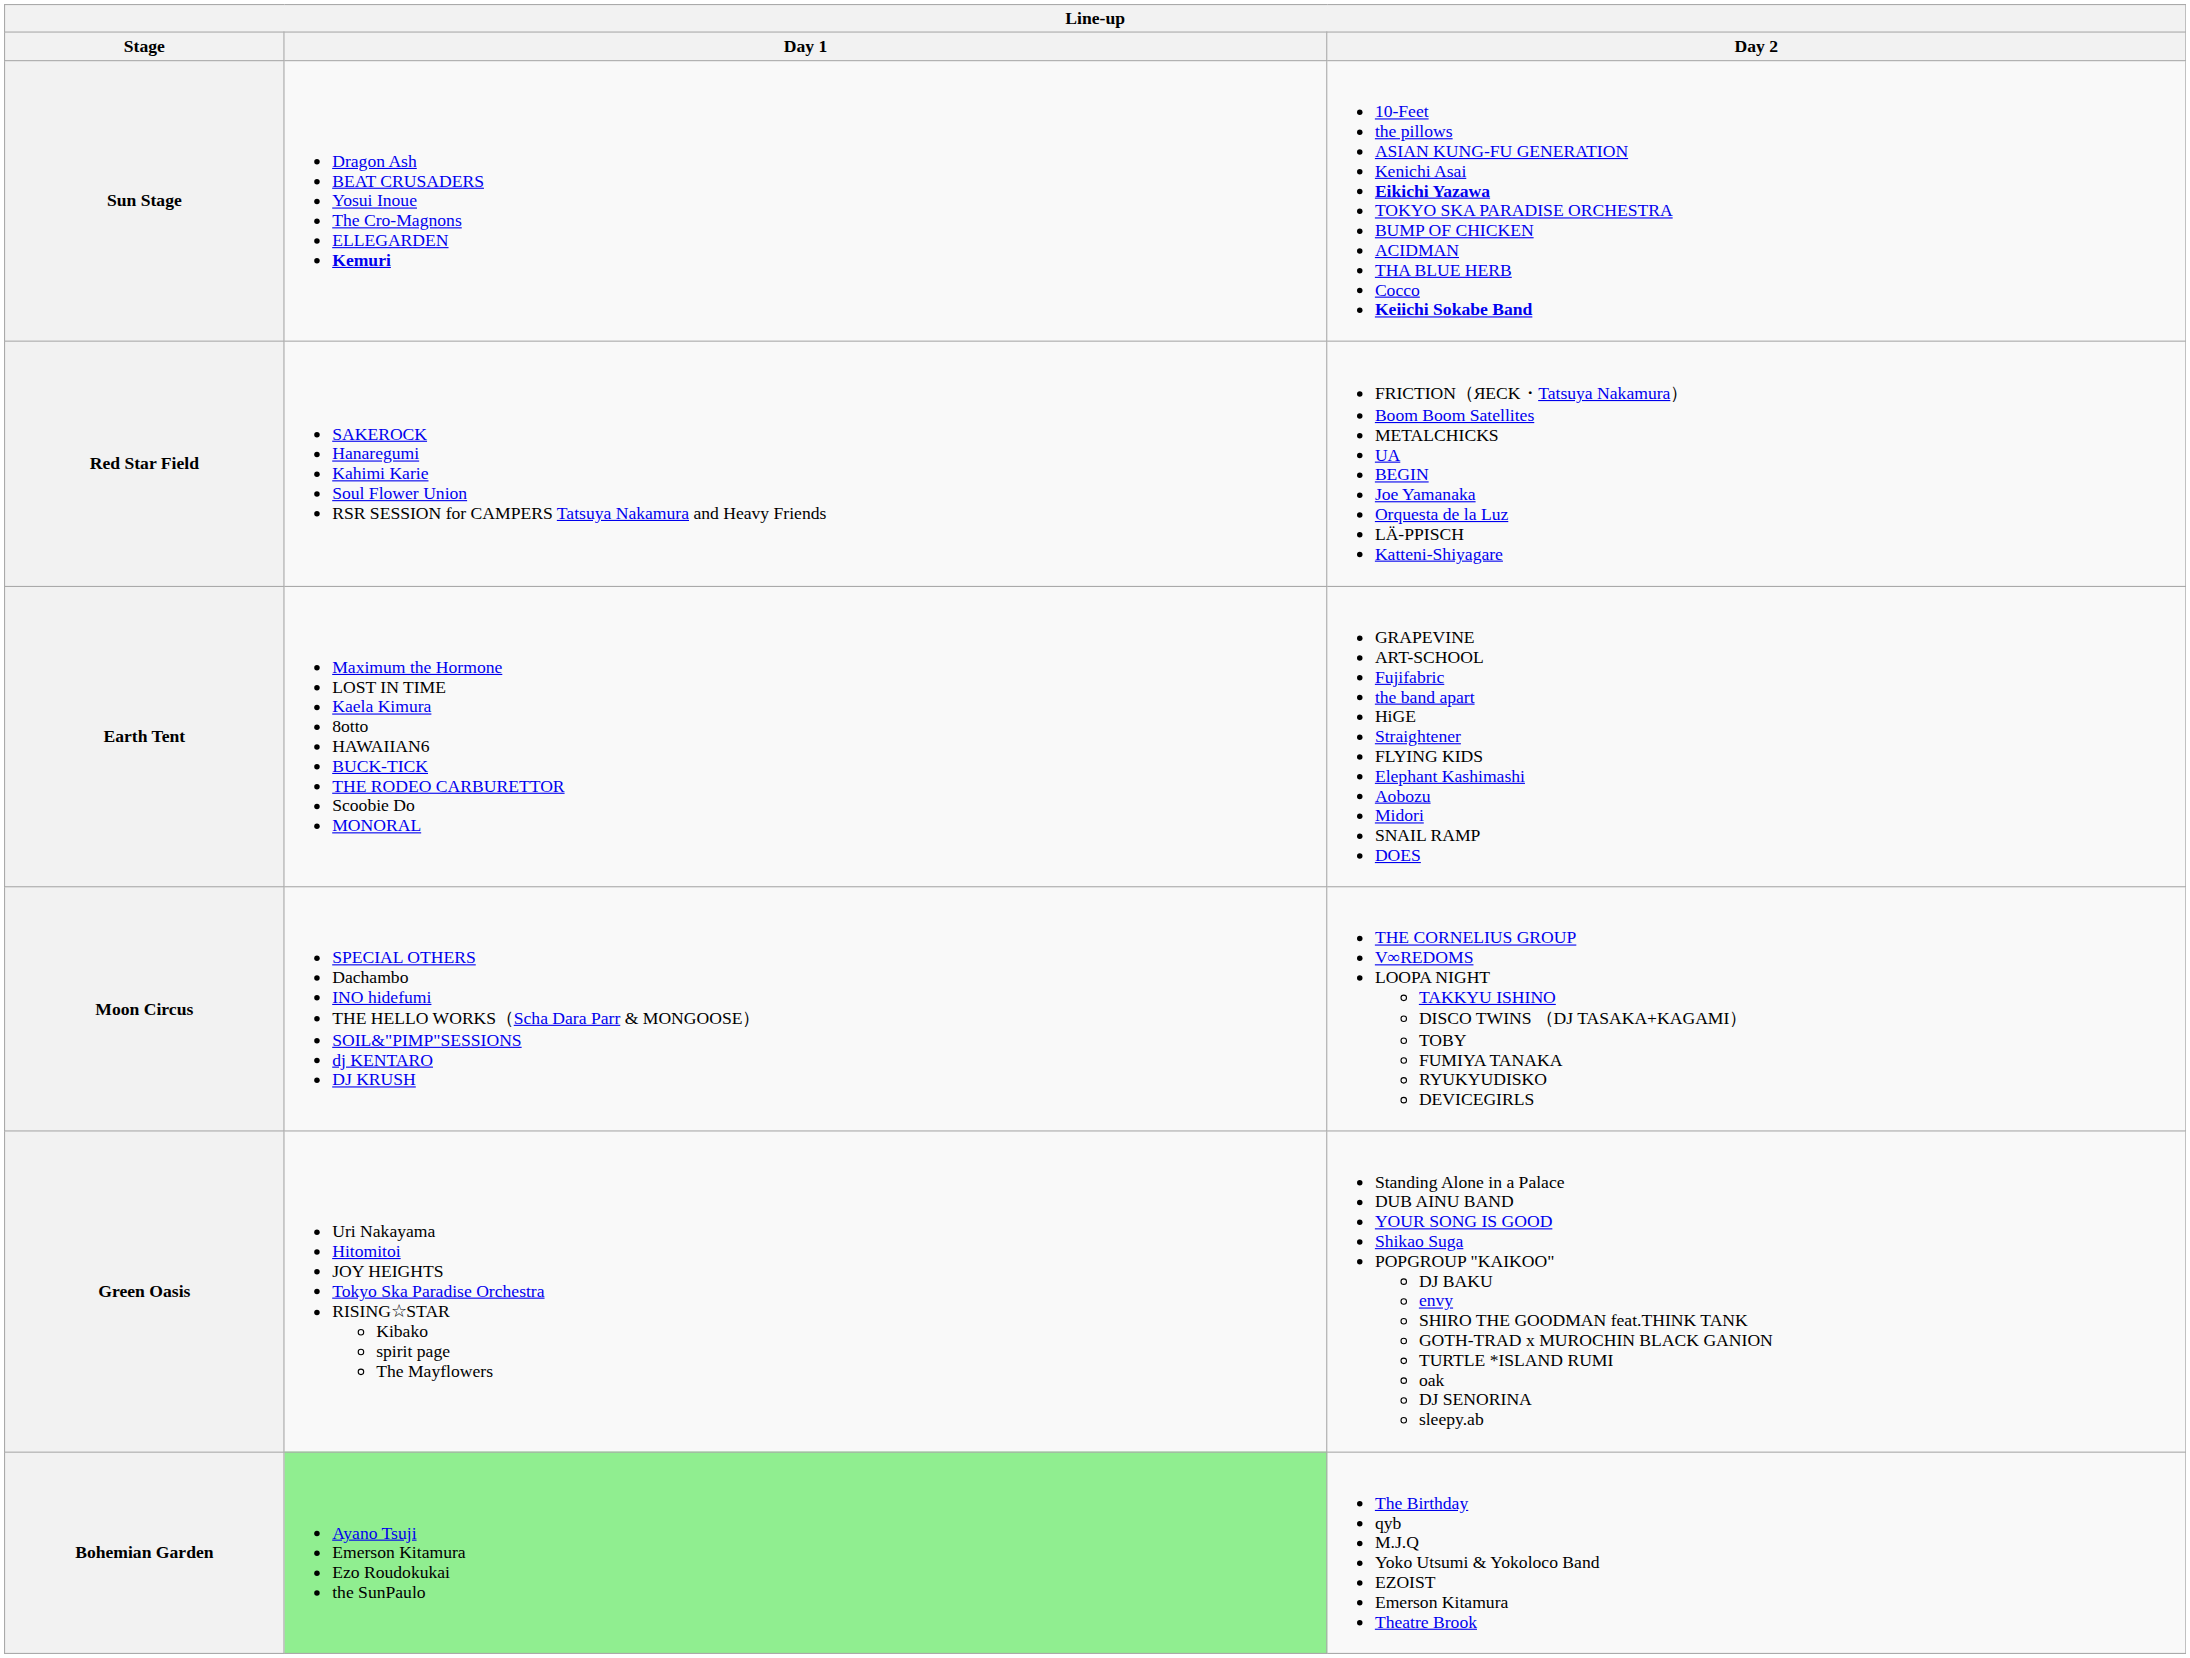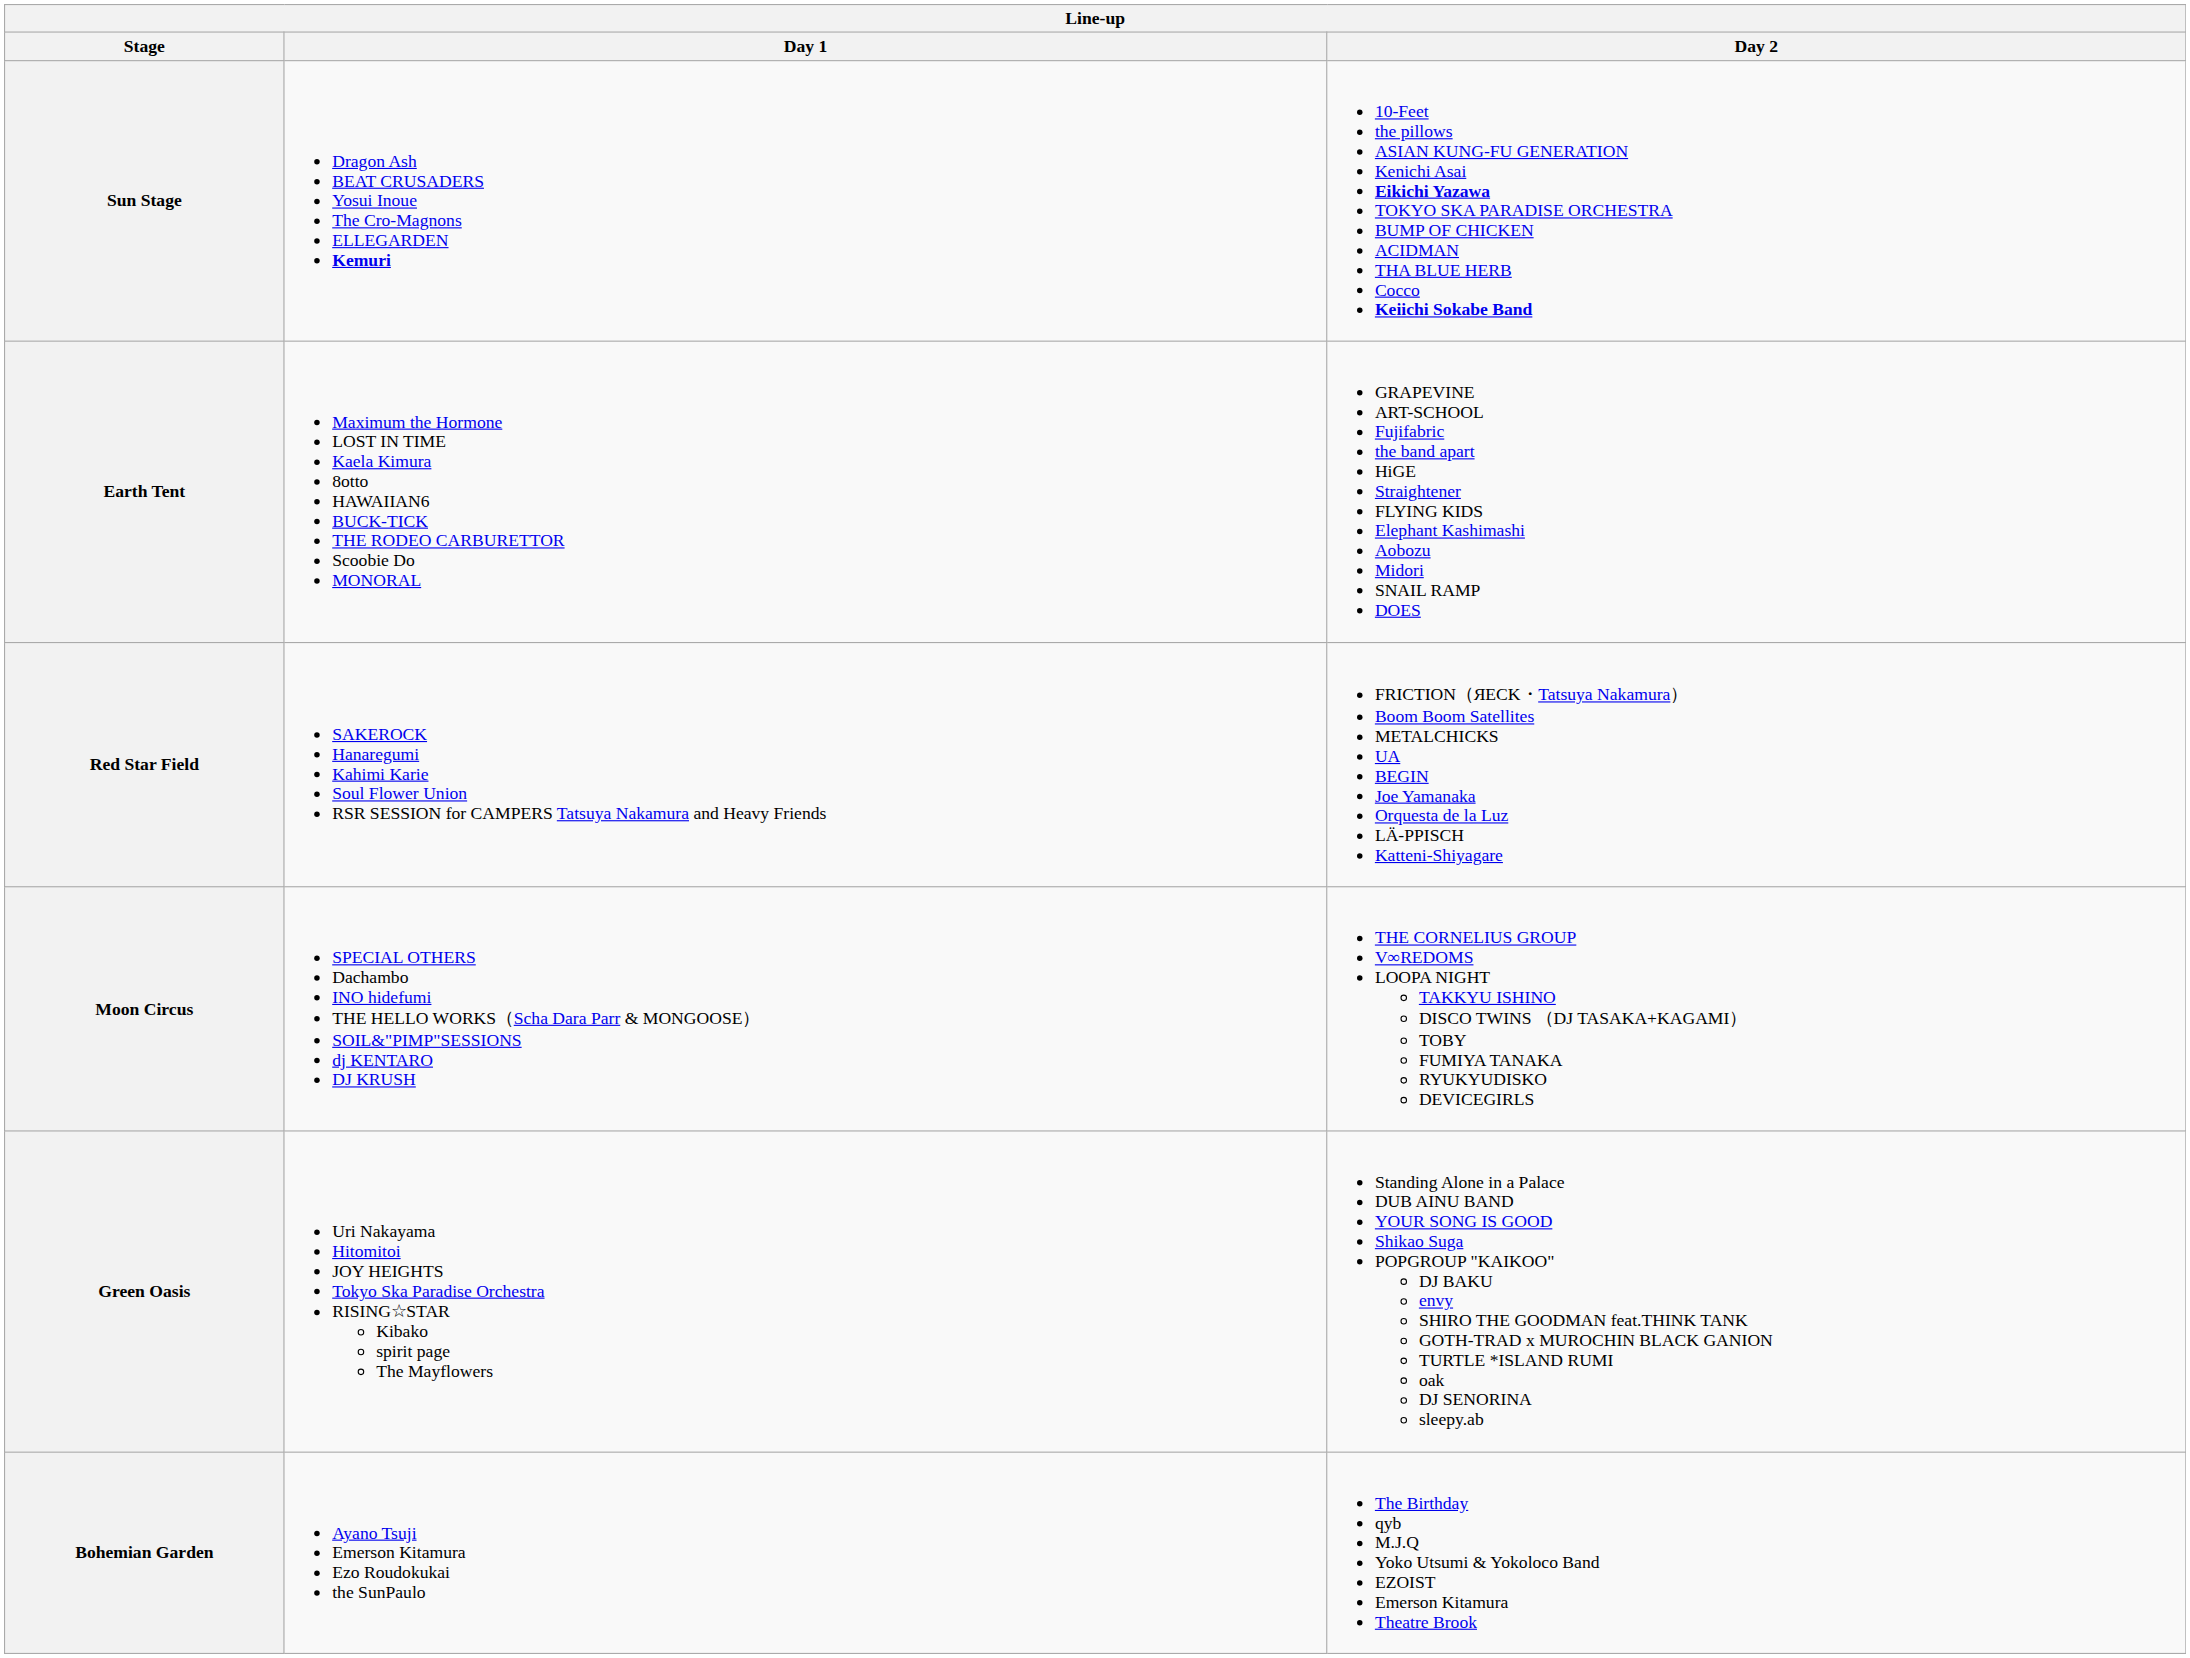rows swapped: Earth Tent <-> Red Star Field
Bohemian Garden | Day 1: lightgreen background -> no background
